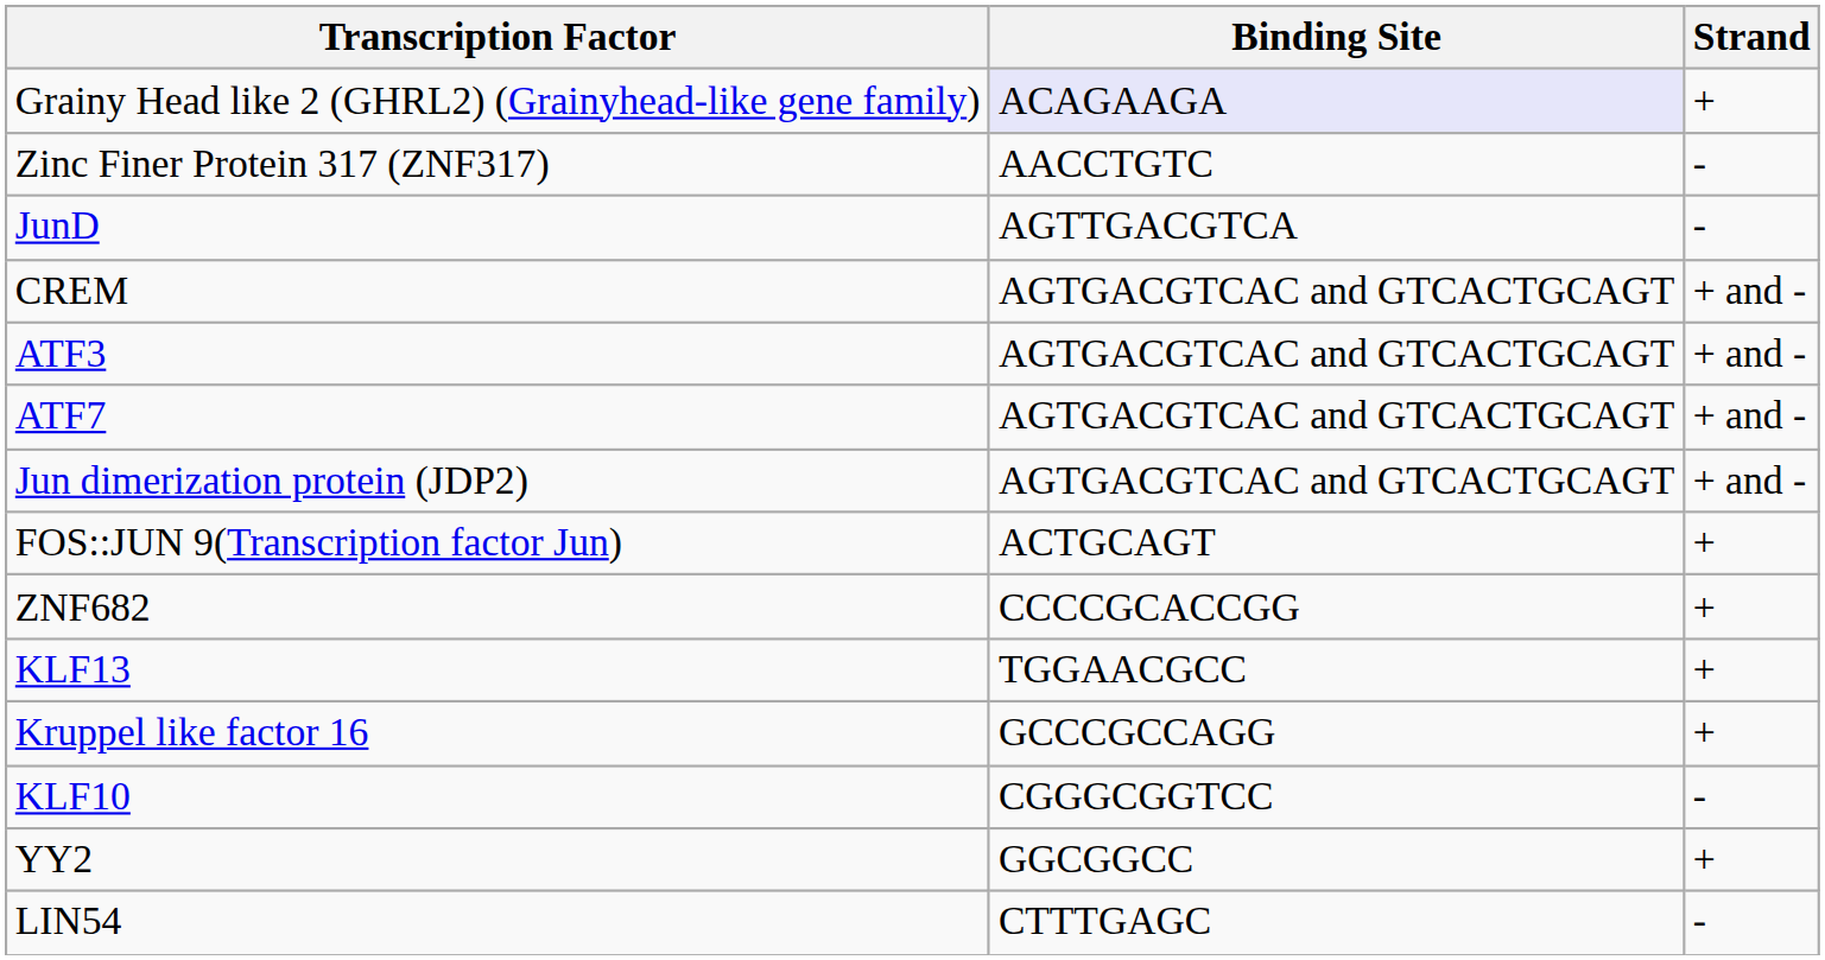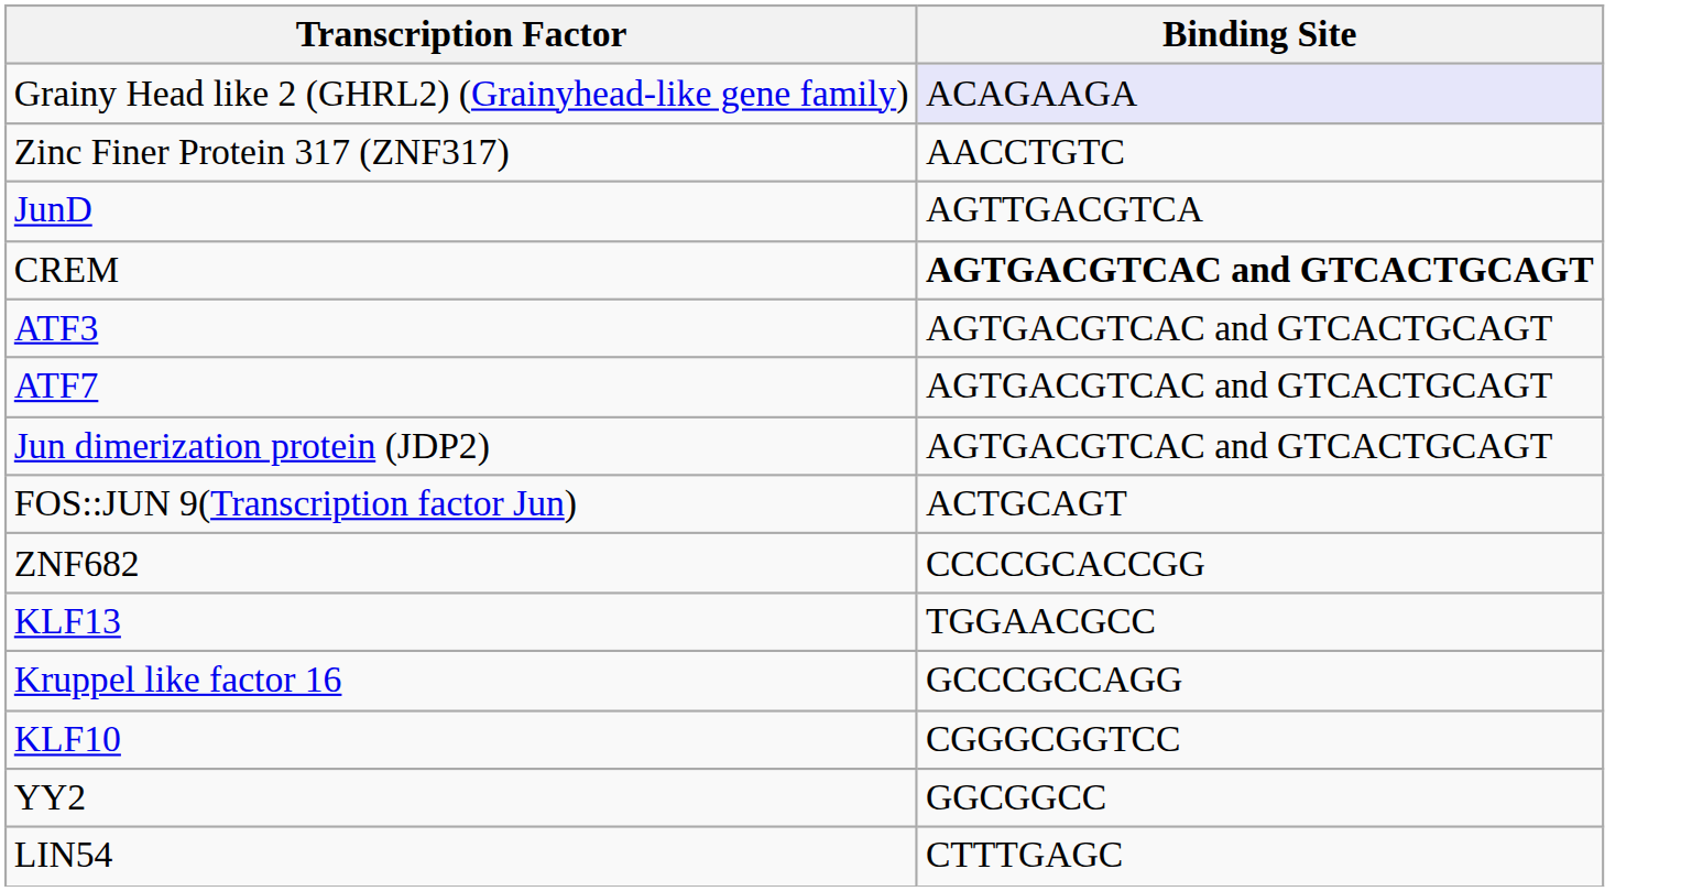- column: Strand | + | - | - | + and - | + and - | + and - | + and - | + | + | + | + | - | + | -
CREM | Binding Site: normal -> bold
